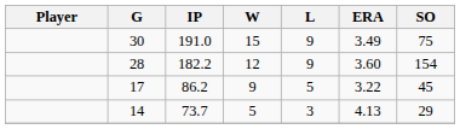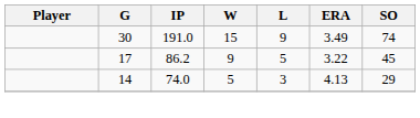30 | SO: 75 -> 74
- row: 28 | 182.2 | 12 | 9 | 3.60 | 154
14 | IP: 73.7 -> 74.0
